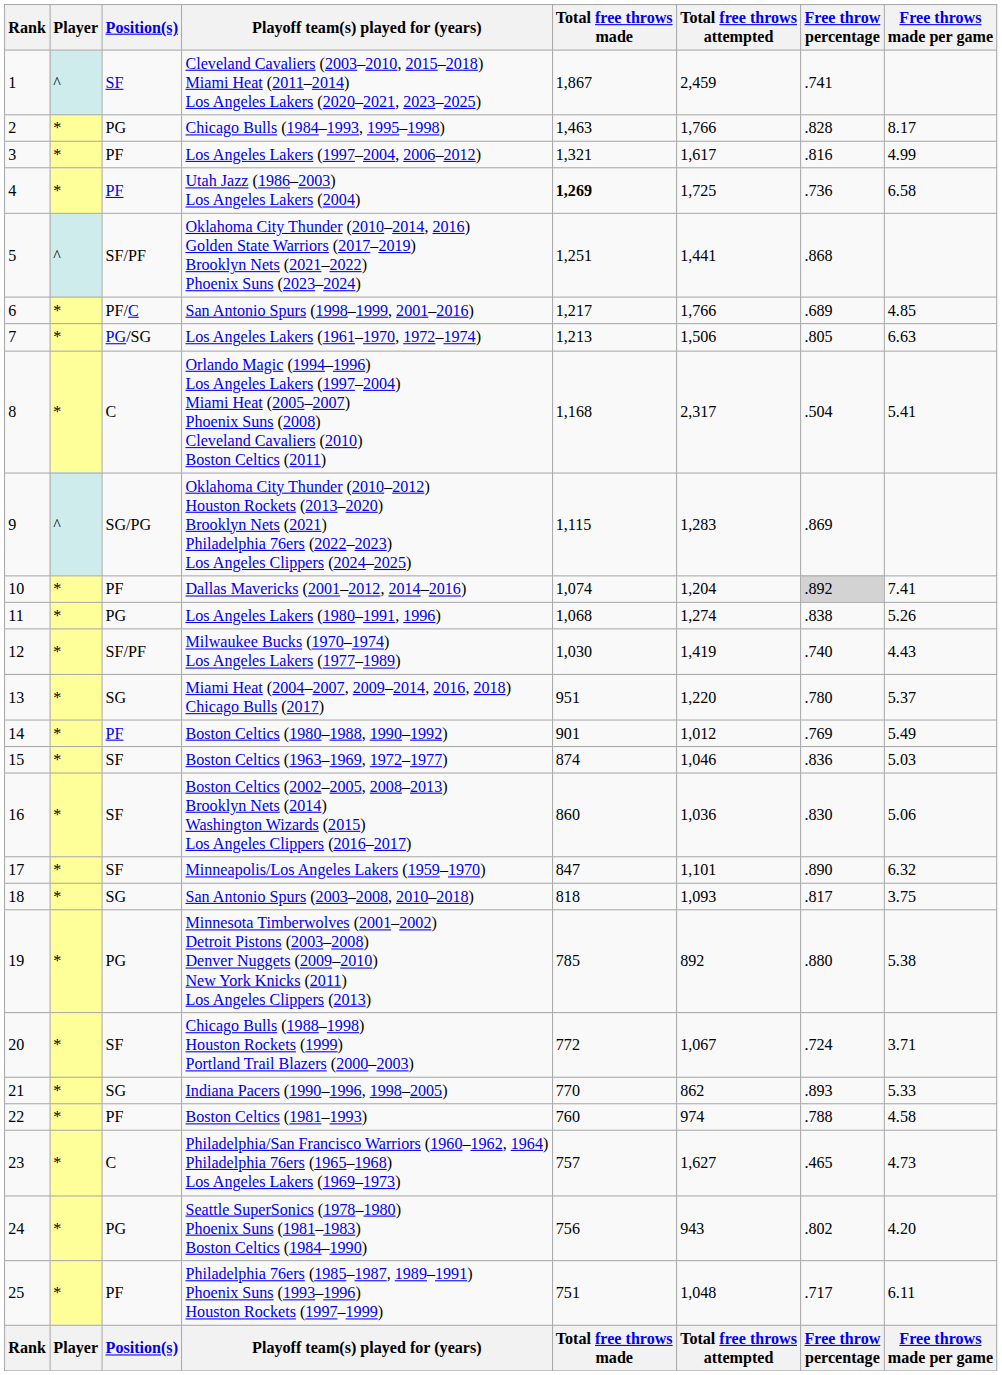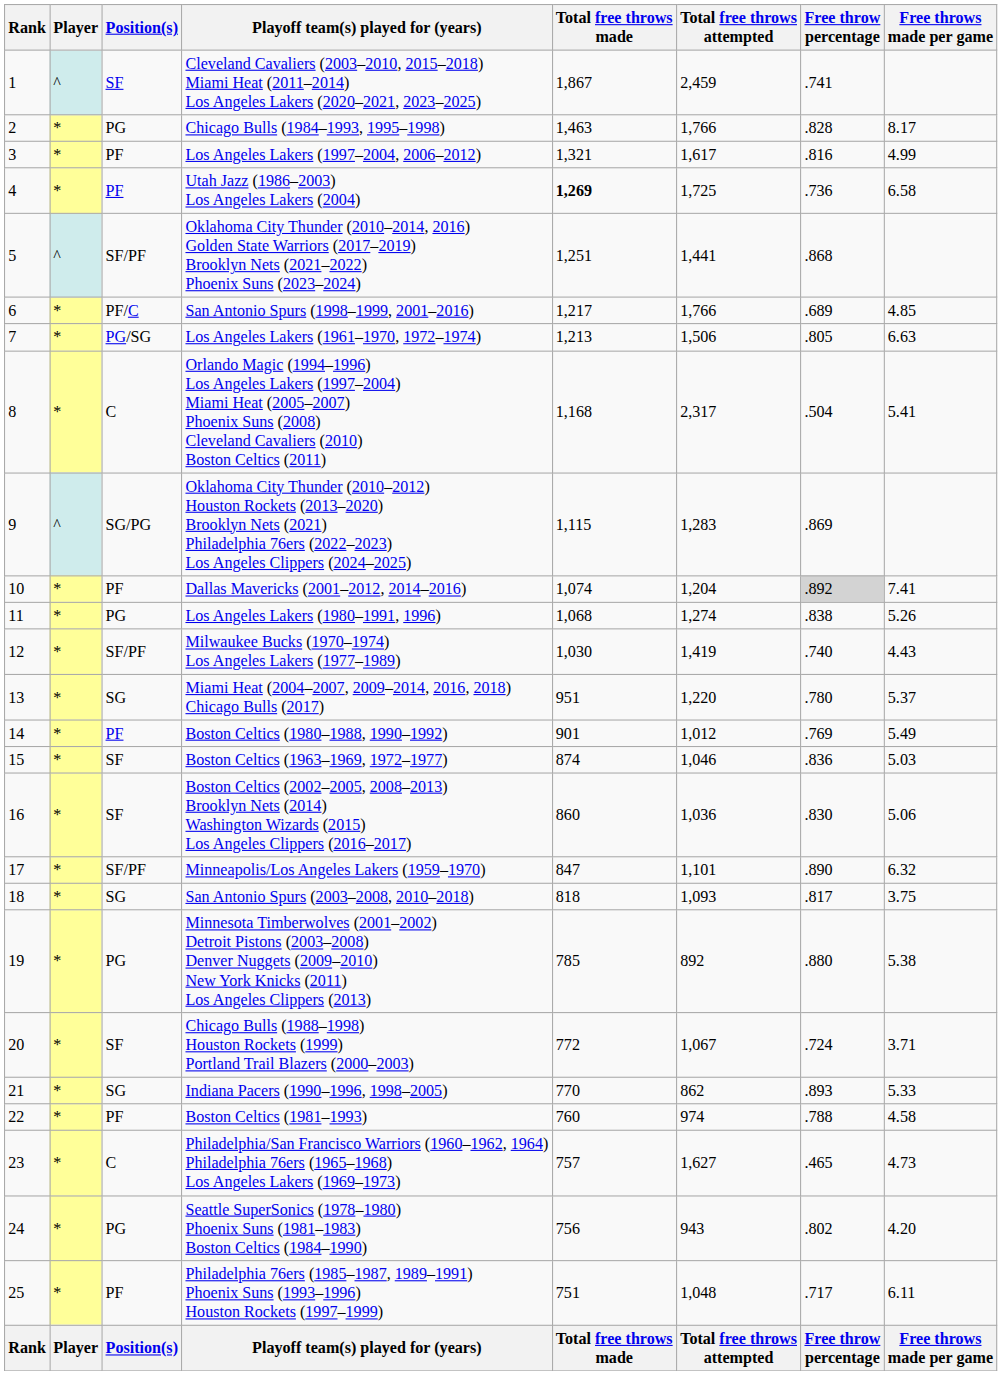Minneapolis/Los Angeles Lakers (1959–1970) | Position(s): SF -> SF/PF
